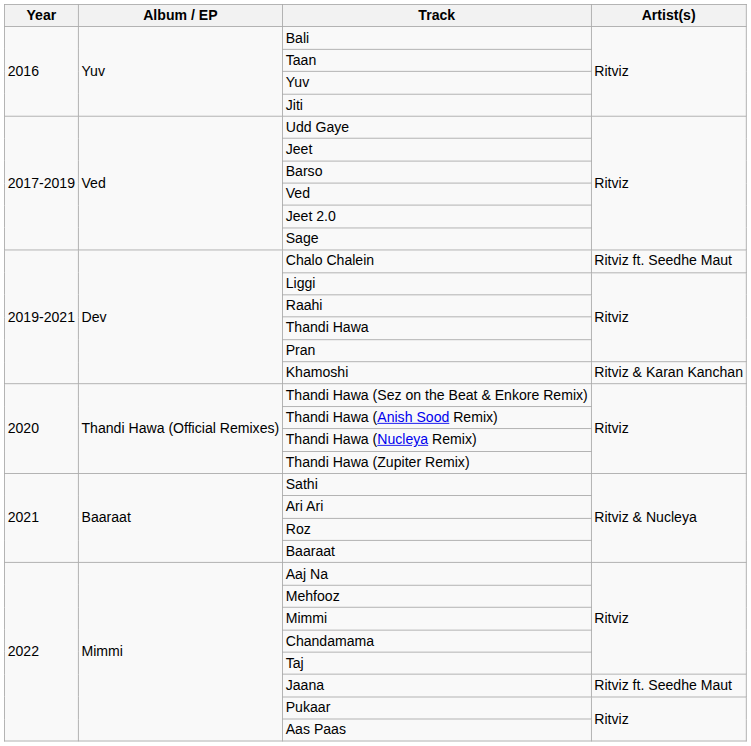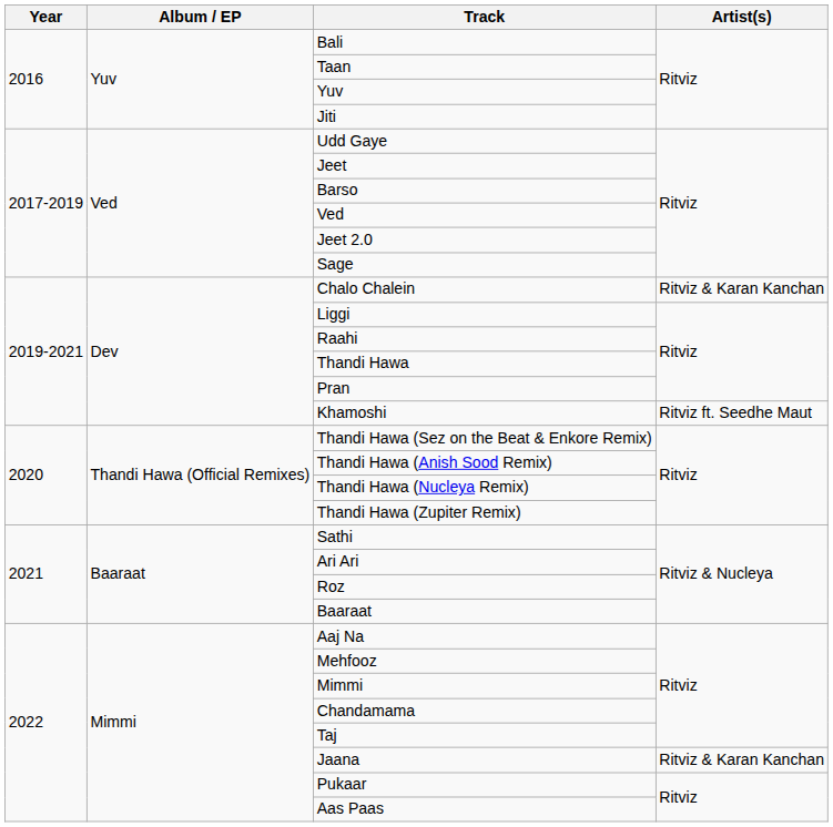Chalo Chalein | Artist(s): Ritviz ft. Seedhe Maut -> Ritviz & Karan Kanchan
Khamoshi | Artist(s): Ritviz & Karan Kanchan -> Ritviz ft. Seedhe Maut
Jaana | Artist(s): Ritviz ft. Seedhe Maut -> Ritviz & Karan Kanchan
